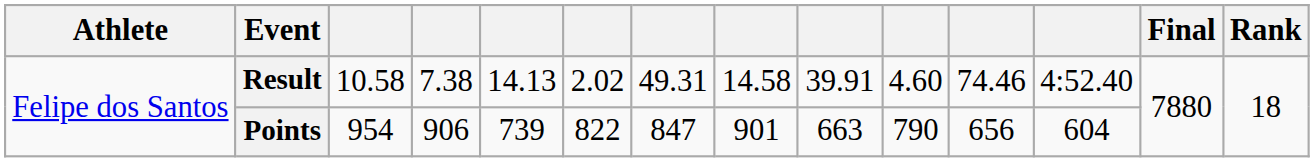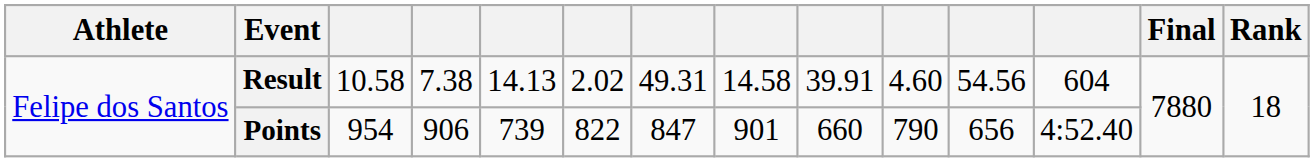Result | column 11: 74.46 -> 54.56
Result | column 12: 4:52.40 -> 604
Points | column 9: 663 -> 660
Points | column 12: 604 -> 4:52.40
